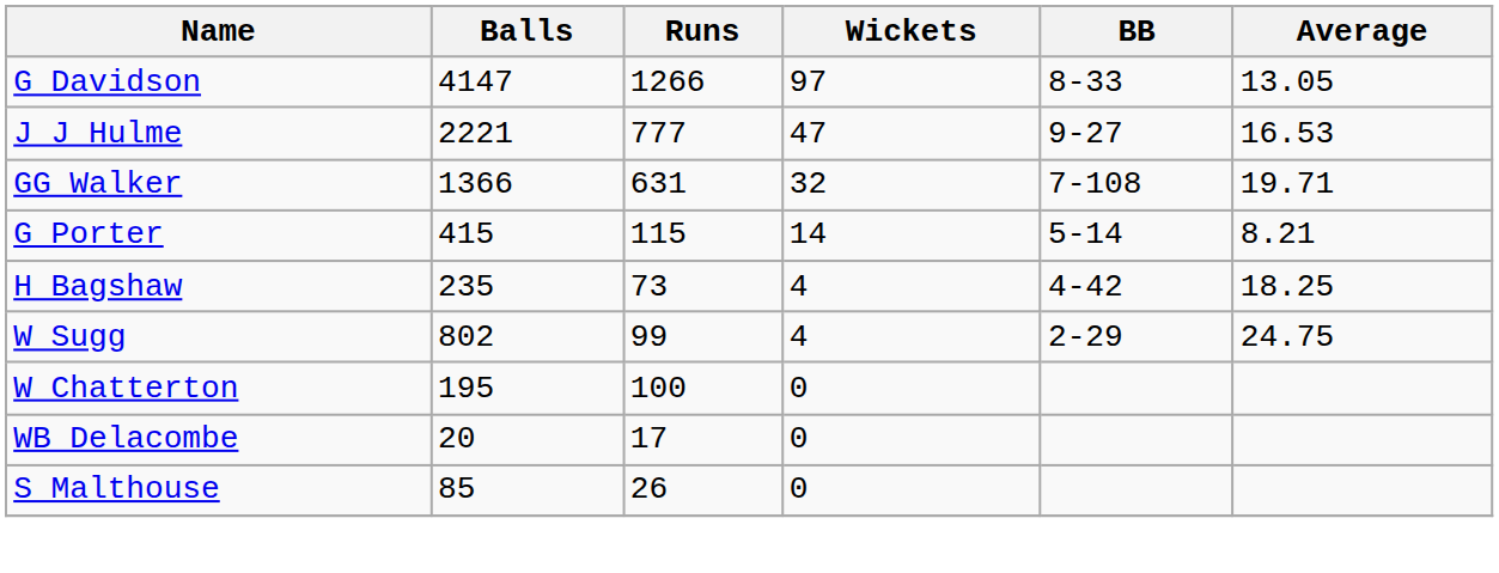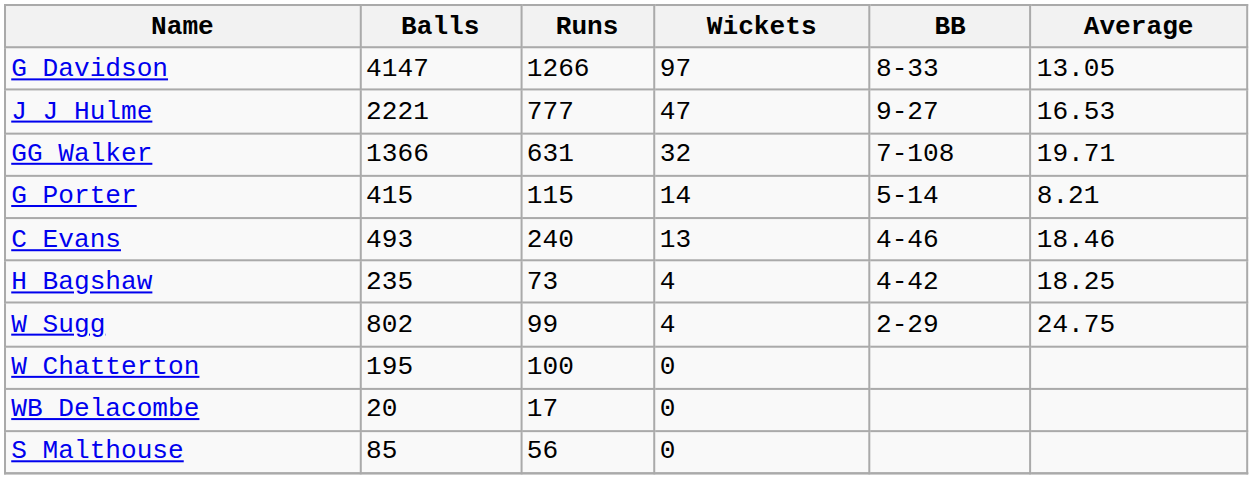+ row: C Evans | 493 | 240 | 13 | 4-46 | 18.46
S Malthouse | Runs: 26 -> 56
